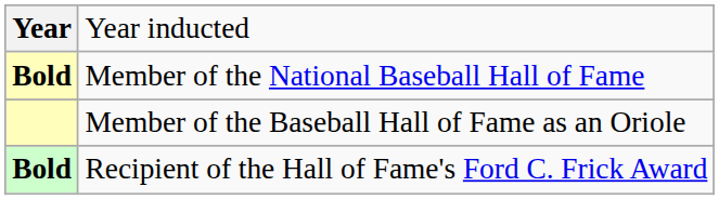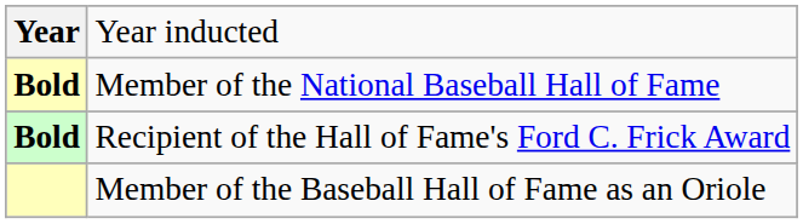rows swapped: Member of the Baseball Hall of Fame as an Oriole <-> Recipient of the Hall of Fame's Ford C. Frick Award
